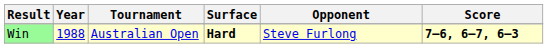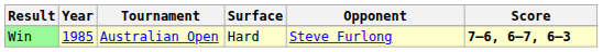Win | Year: 1988 -> 1985
Win | Surface: bold -> normal
